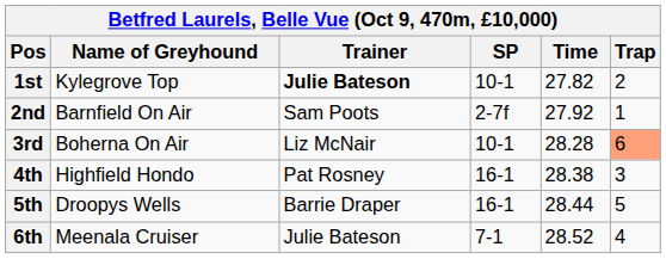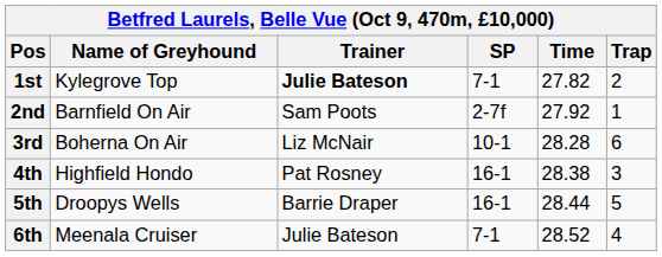1st | SP: 10-1 -> 7-1
3rd | Trap: lightsalmon background -> no background
